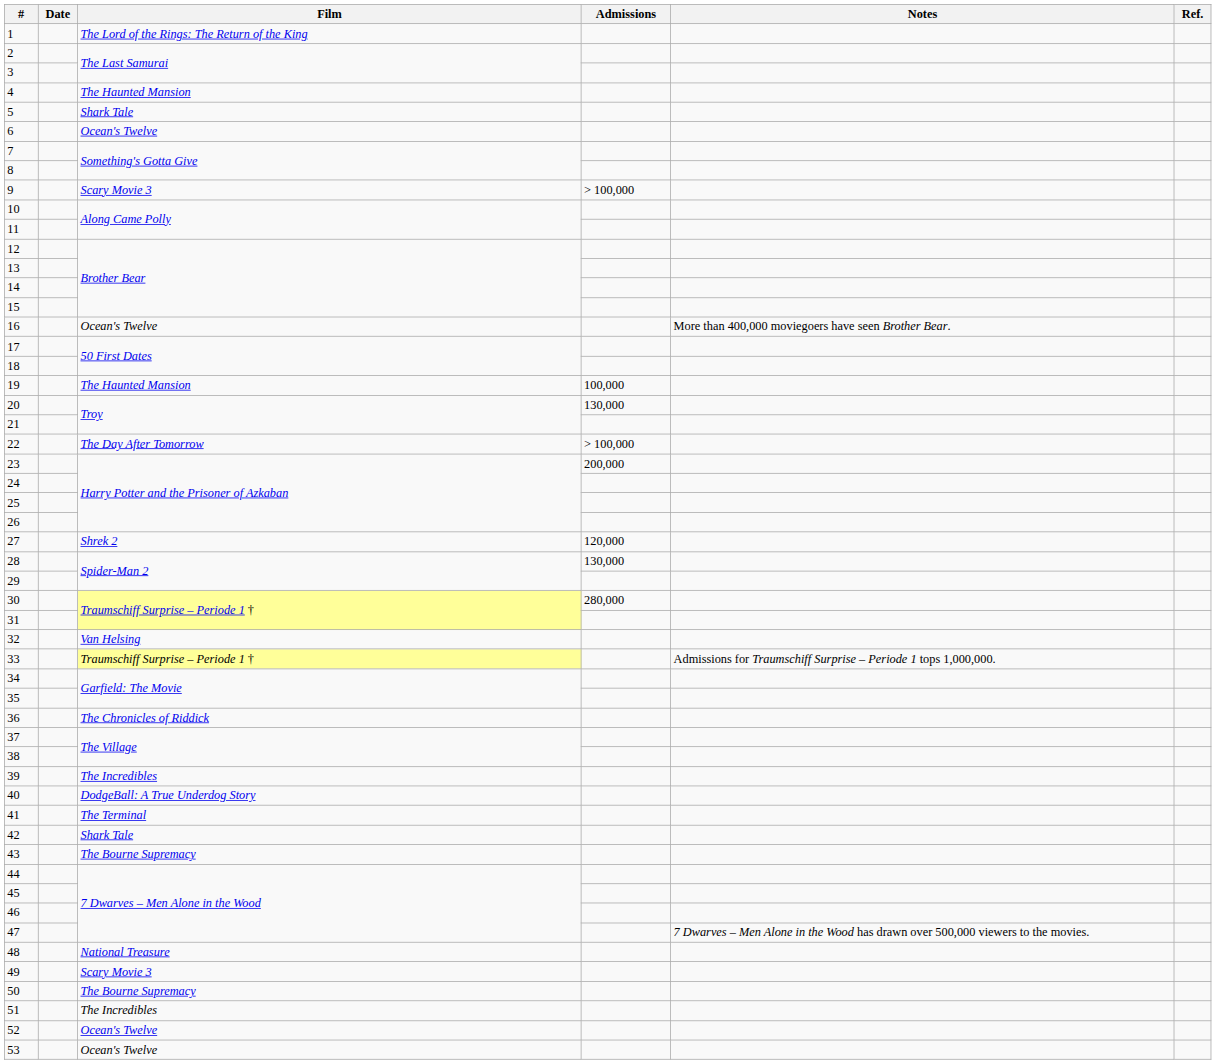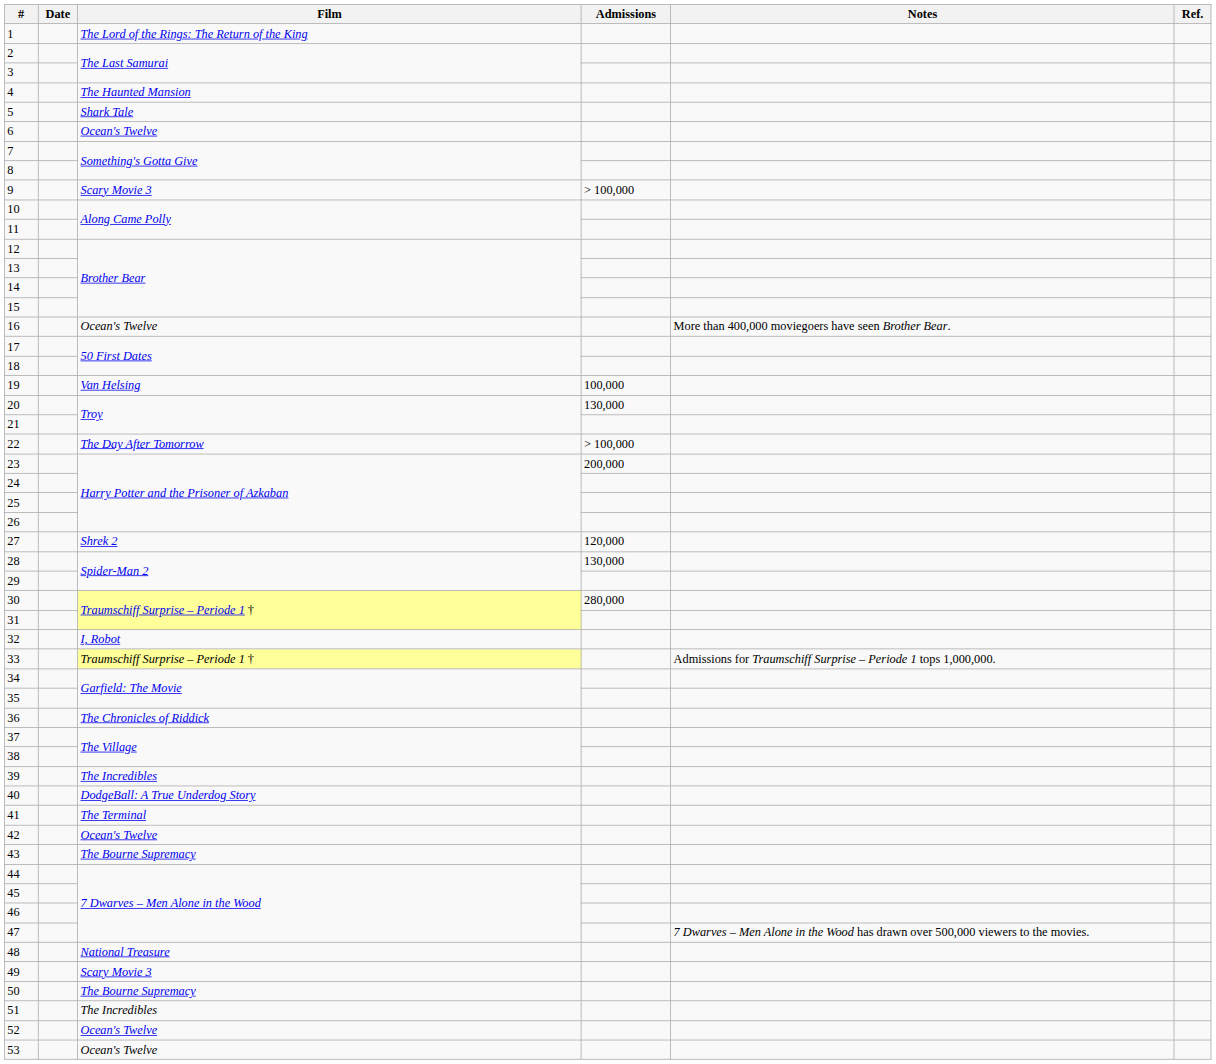19 | Film: The Haunted Mansion -> Van Helsing
32 | Film: Van Helsing -> I, Robot
42 | Film: Shark Tale -> Ocean's Twelve
